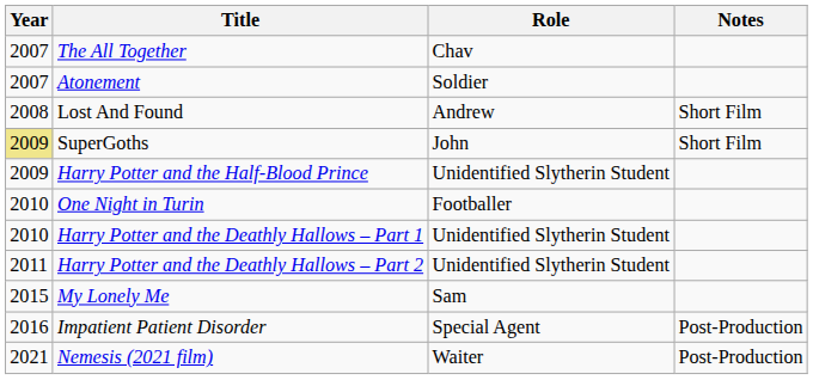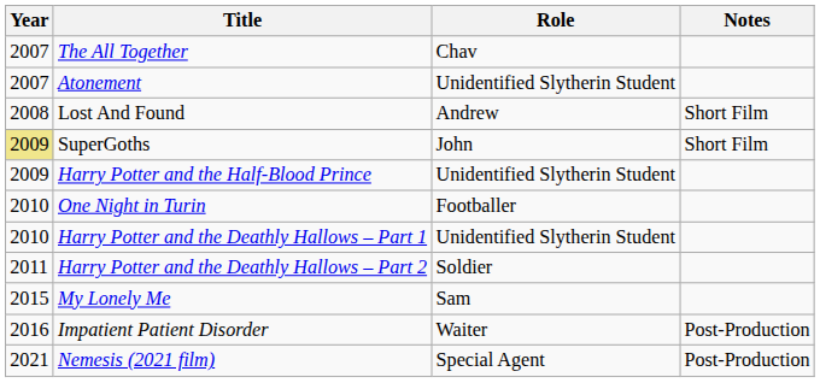Atonement | Role: Soldier -> Unidentified Slytherin Student
Harry Potter and the Deathly Hallows – Part 2 | Role: Unidentified Slytherin Student -> Soldier
Impatient Patient Disorder | Role: Special Agent -> Waiter
Nemesis (2021 film) | Role: Waiter -> Special Agent
